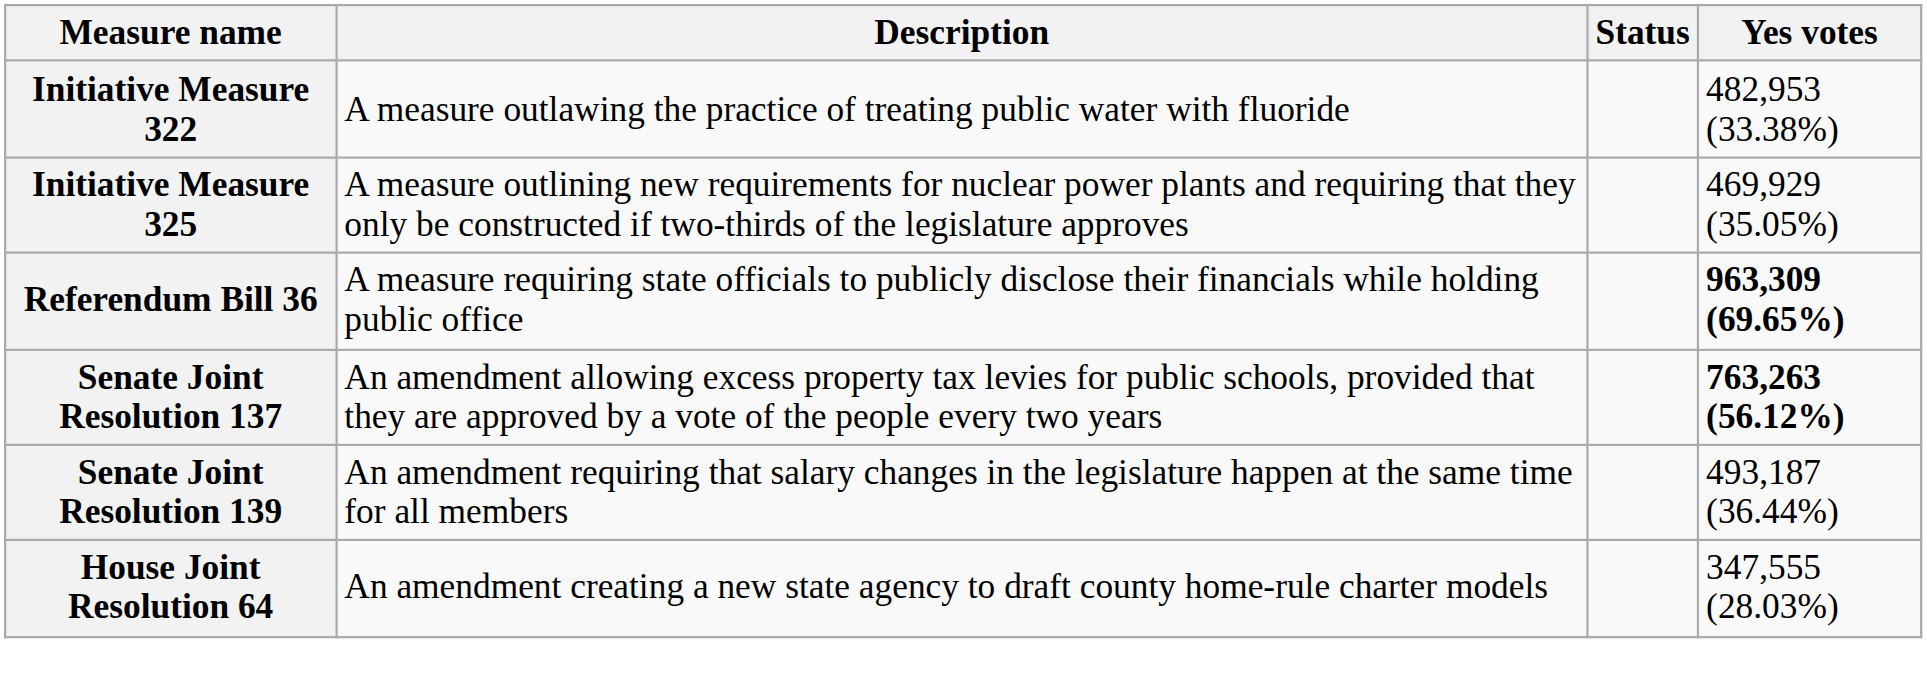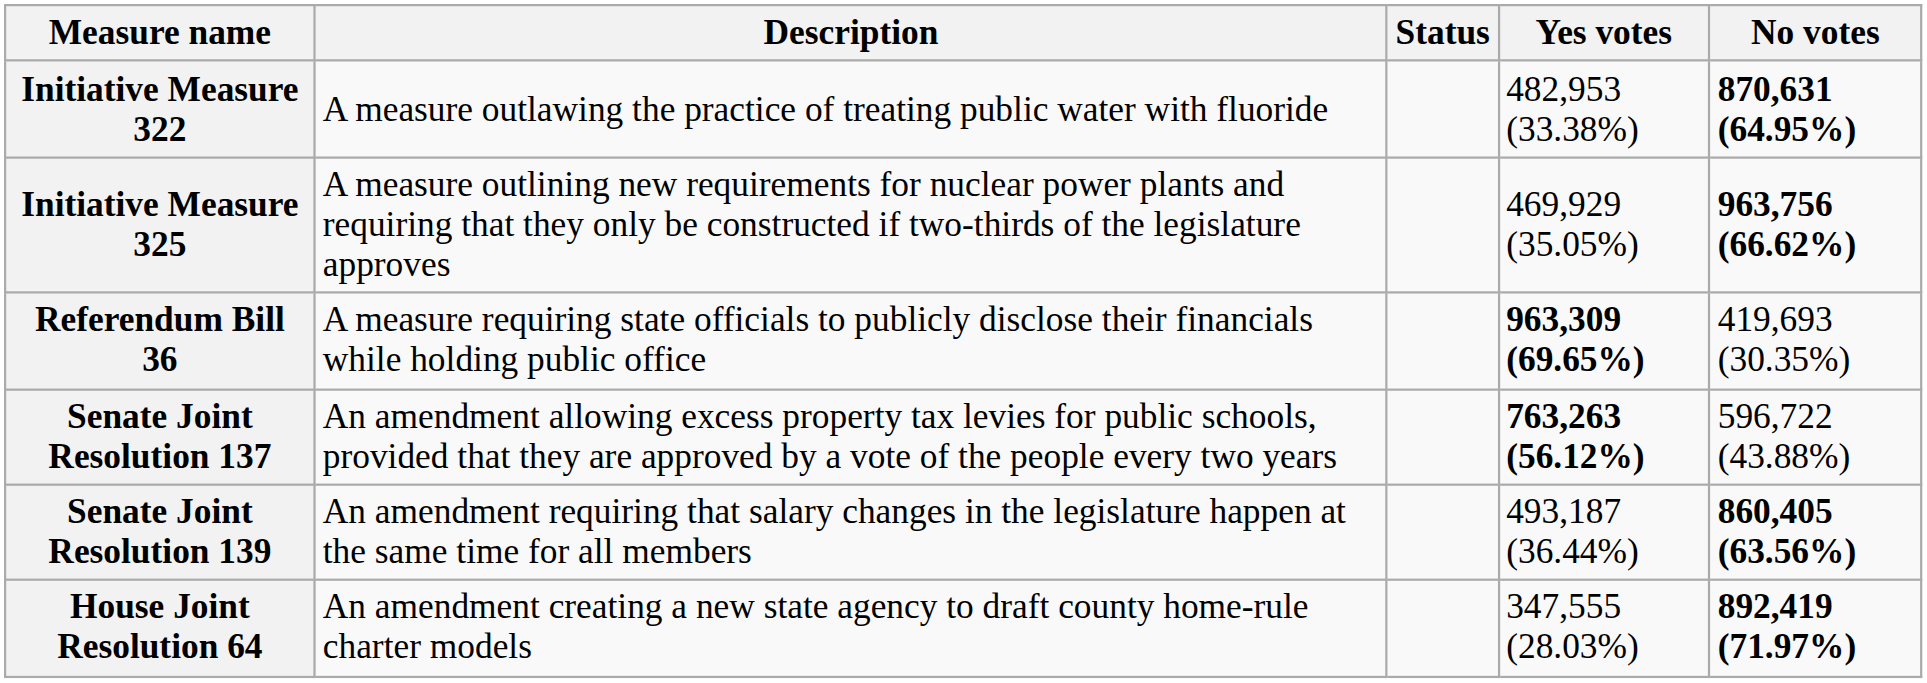+ column: No votes | 870,631 (64.95%) | 963,756 (66.62%) | 419,693 (30.35%) | 596,722 (43.88%) | 860,405 (63.56%) | 892,419 (71.97%)
